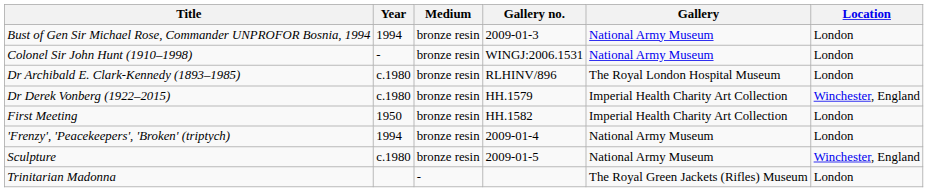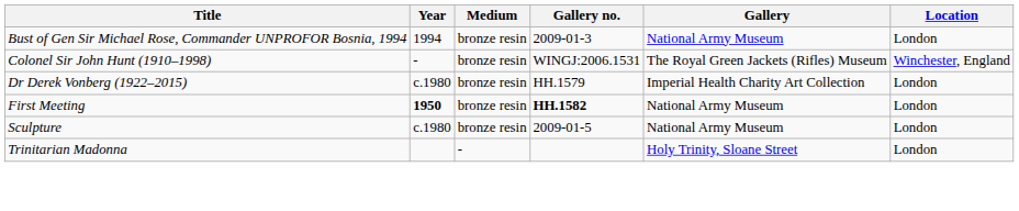Colonel Sir John Hunt (1910–1998) | Gallery: National Army Museum -> The Royal Green Jackets (Rifles) Museum
Colonel Sir John Hunt (1910–1998) | Location: London -> Winchester, England
- row: Dr Archibald E. Clark-Kennedy (1893–1985) | c.1980 | bronze resin | RLHINV/896 | The Royal London Hospital Museum | London
Dr Derek Vonberg (1922–2015) | Location: Winchester, England -> London
First Meeting | Year: normal -> bold
First Meeting | Gallery no.: normal -> bold
First Meeting | Gallery: Imperial Health Charity Art Collection -> National Army Museum
- row: 'Frenzy', 'Peacekeepers', 'Broken' (triptych) | 1994 | bronze resin | 2009-01-4 | National Army Museum | London
Sculpture | Location: Winchester, England -> London
Trinitarian Madonna | Gallery: The Royal Green Jackets (Rifles) Museum -> Holy Trinity, Sloane Street
